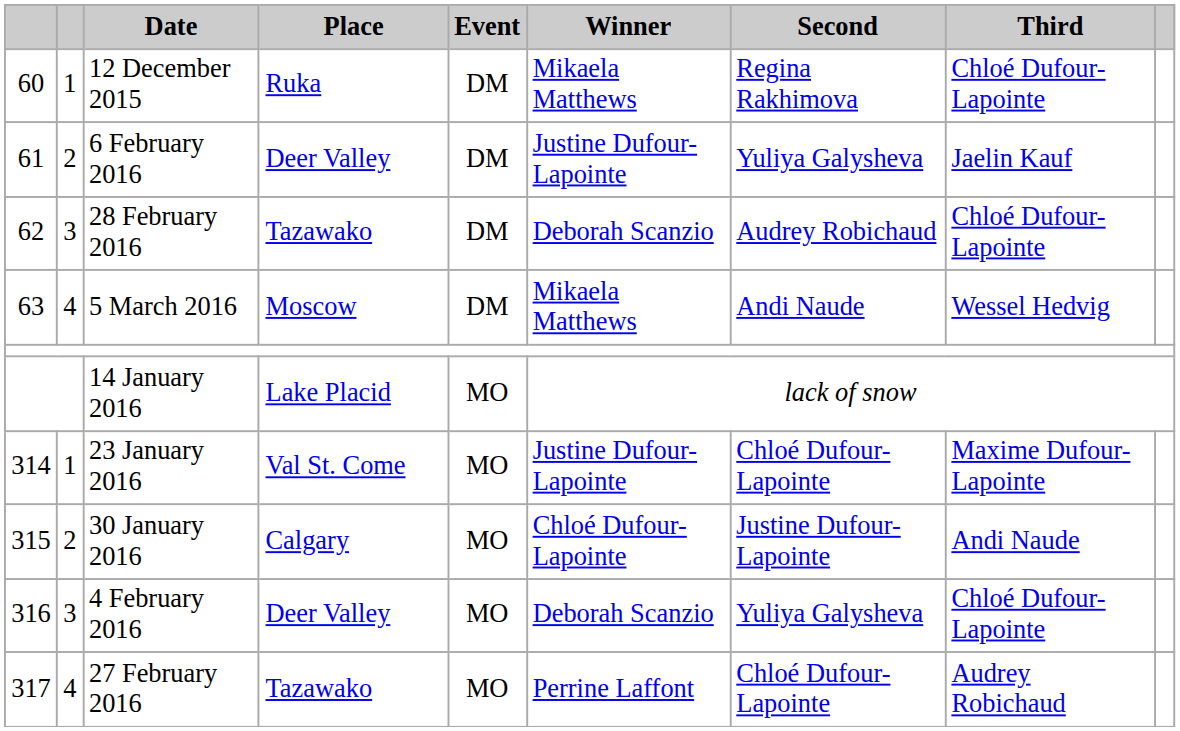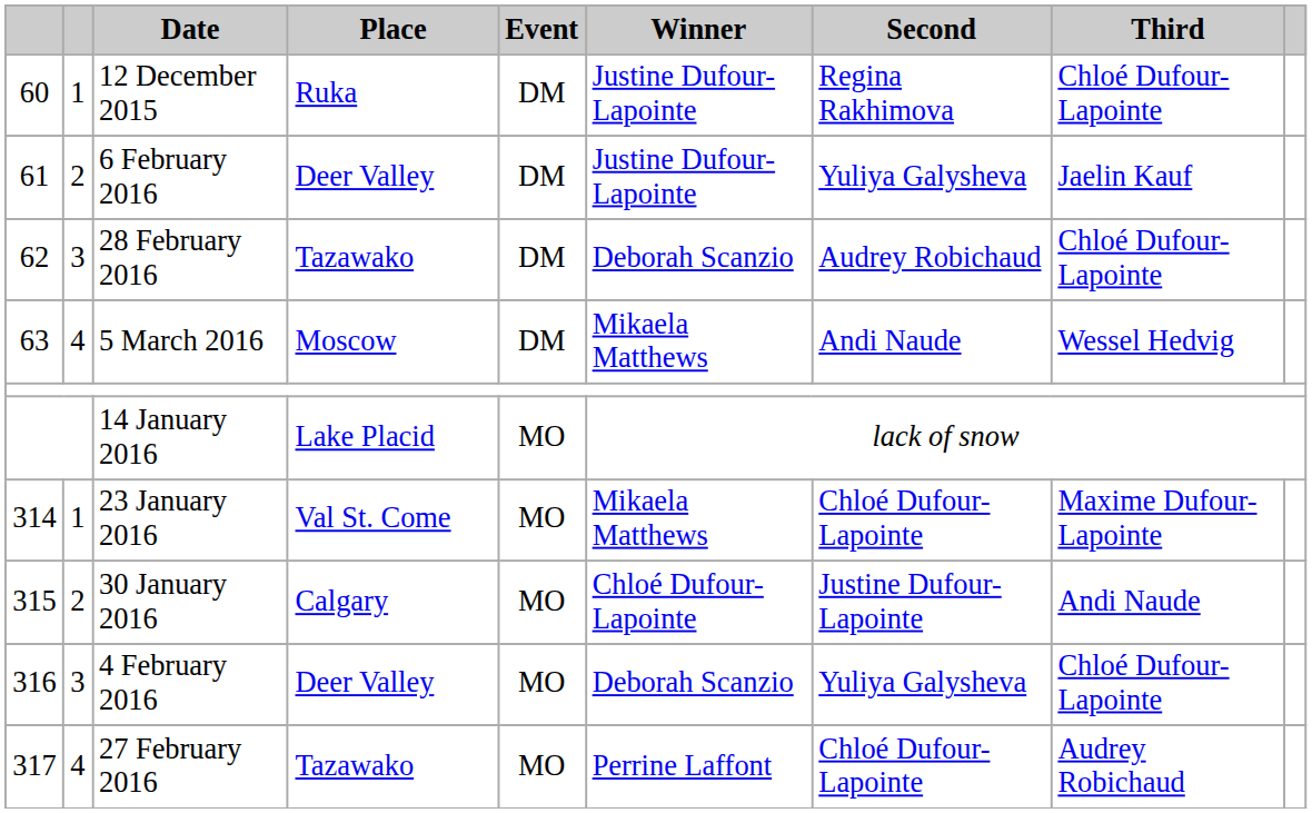12 December 2015 | Winner: Mikaela Matthews -> Justine Dufour-Lapointe
23 January 2016 | Winner: Justine Dufour-Lapointe -> Mikaela Matthews
